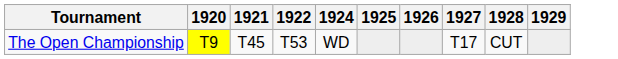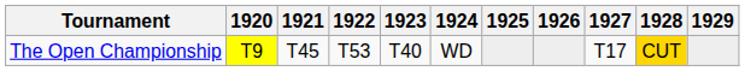+ column: 1923 | T40
The Open Championship | 1928: no background -> gold background
